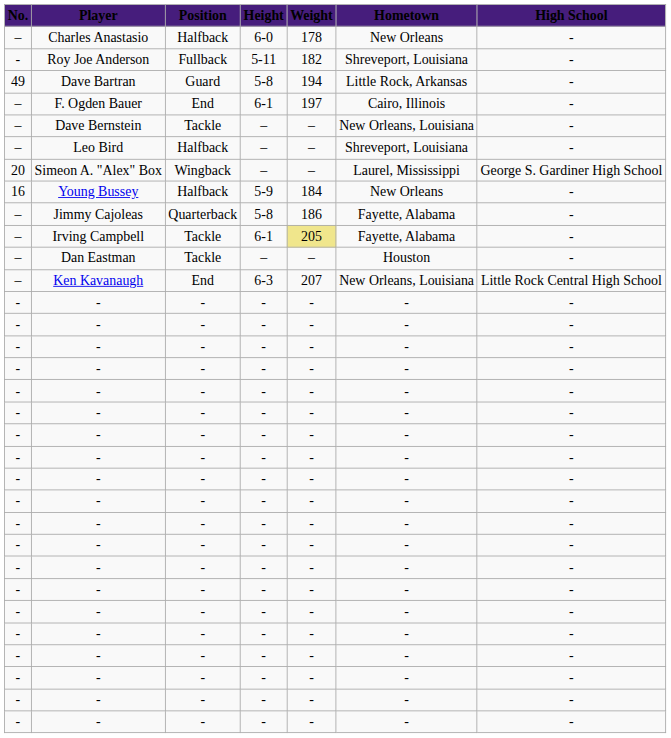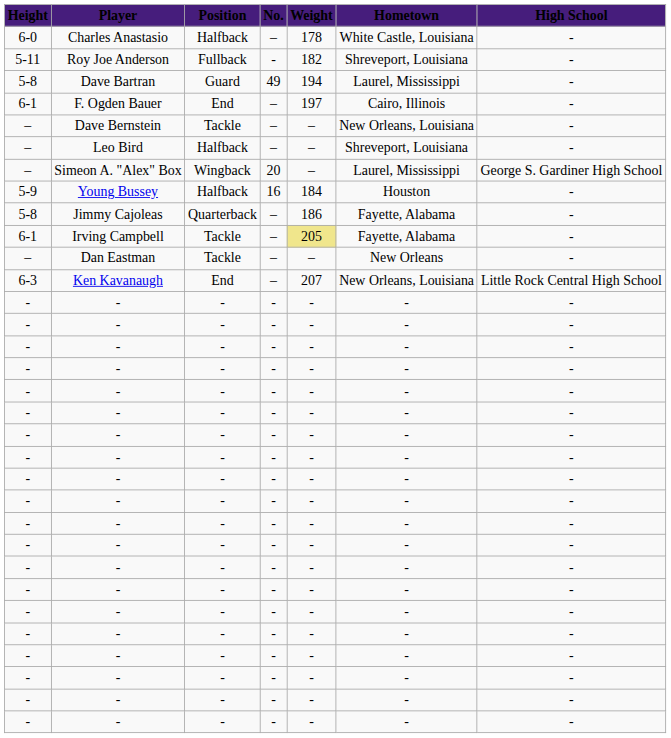columns swapped: No. <-> Height
Charles Anastasio | Hometown: New Orleans -> White Castle, Louisiana
Dave Bartran | Hometown: Little Rock, Arkansas -> Laurel, Mississippi
Young Bussey | Hometown: New Orleans -> Houston
Dan Eastman | Hometown: Houston -> New Orleans
